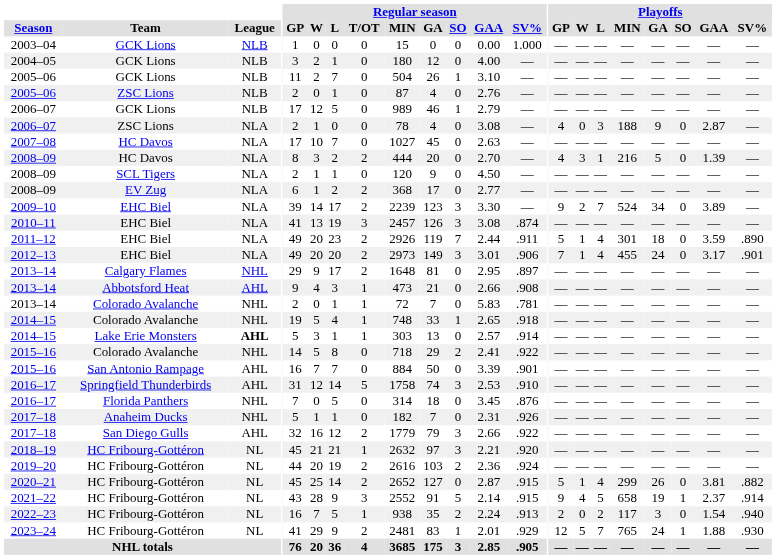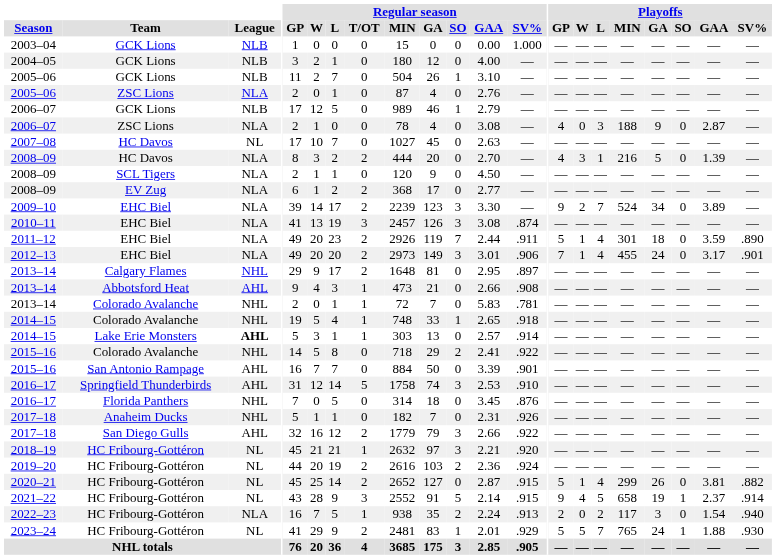2005–06 / ZSC Lions | League: NLB -> NLA
2007–08 | League: NLA -> NL
2022–23 | League: NL -> NLA
2023–24 | Playoffs / GP: 12 -> 5
